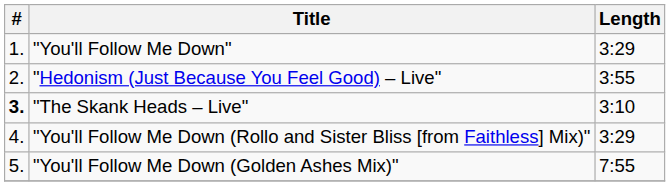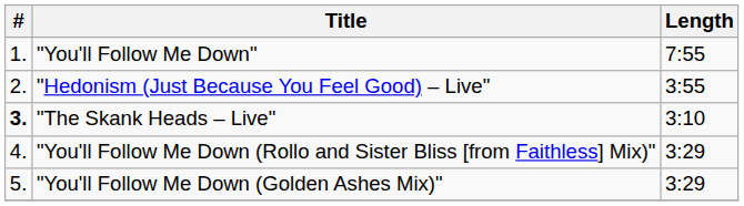"You'll Follow Me Down" | Length: 3:29 -> 7:55
"You'll Follow Me Down (Golden Ashes Mix)" | Length: 7:55 -> 3:29
